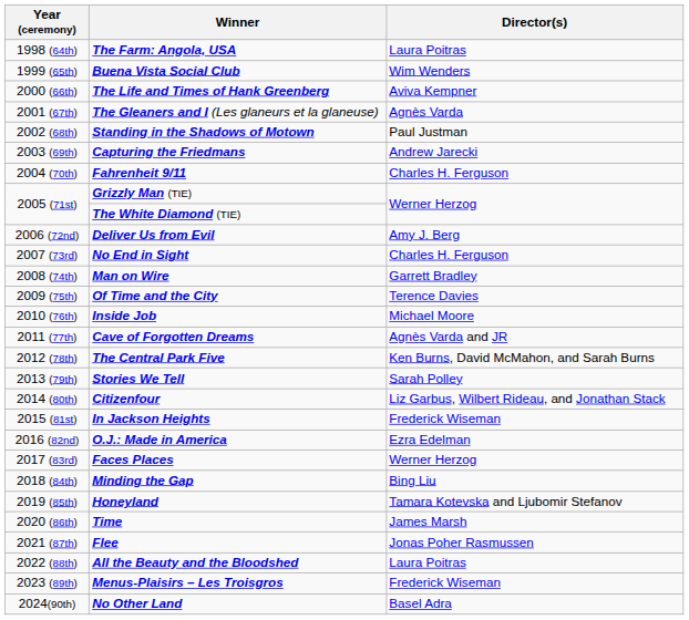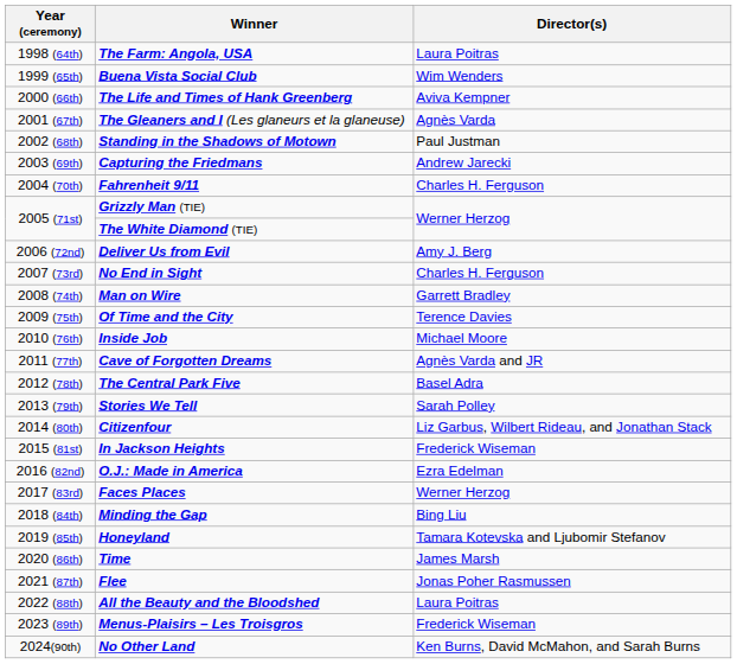The Central Park Five | Director(s): Ken Burns, David McMahon, and Sarah Burns -> Basel Adra
No Other Land | Director(s): Basel Adra -> Ken Burns, David McMahon, and Sarah Burns
